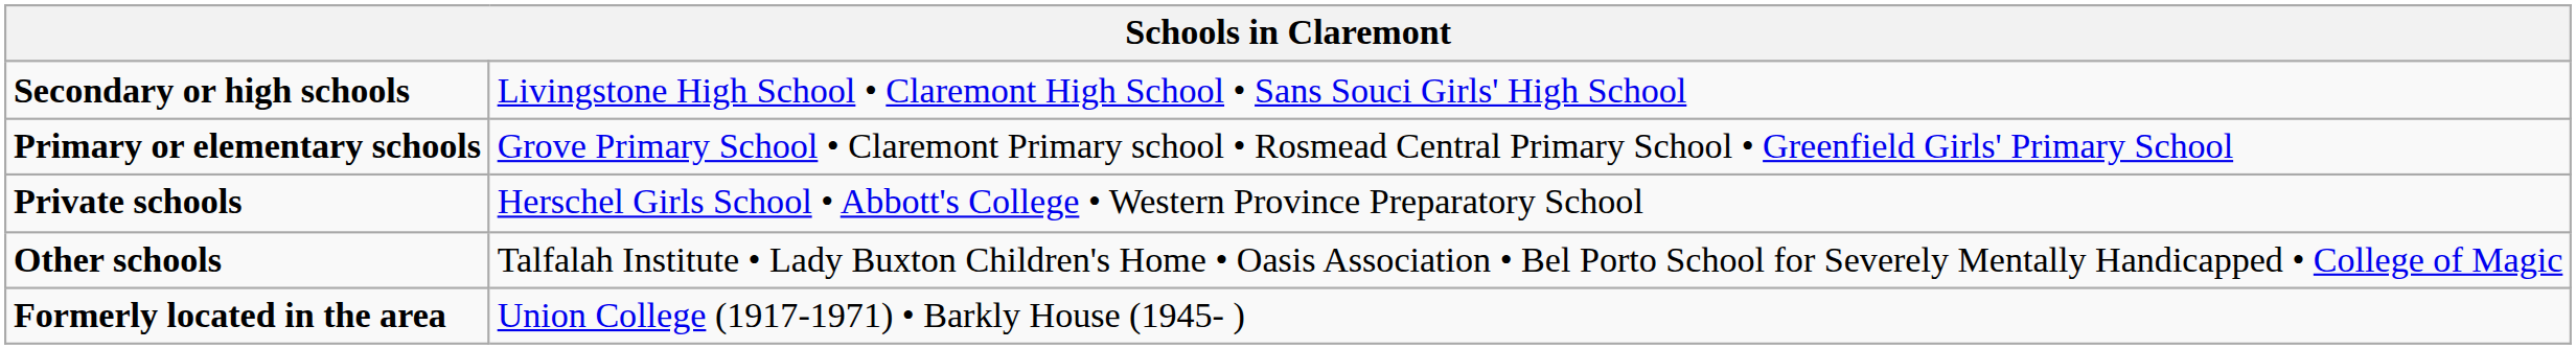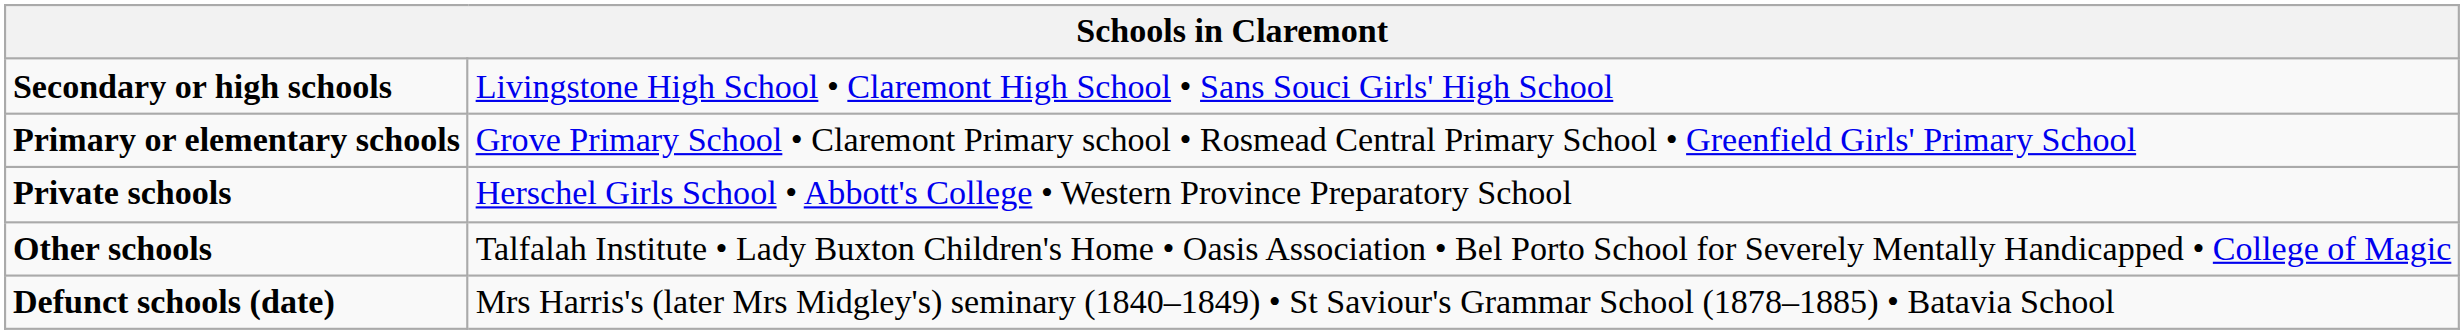+ row: Defunct schools (date) | Mrs Harris's (later Mrs Midgley's) seminary (1840–1849) • St Saviour's Grammar School (1878–1885) • Batavia School
- row: Formerly located in the area | Union College (1917-1971) • Barkly House (1945- )
